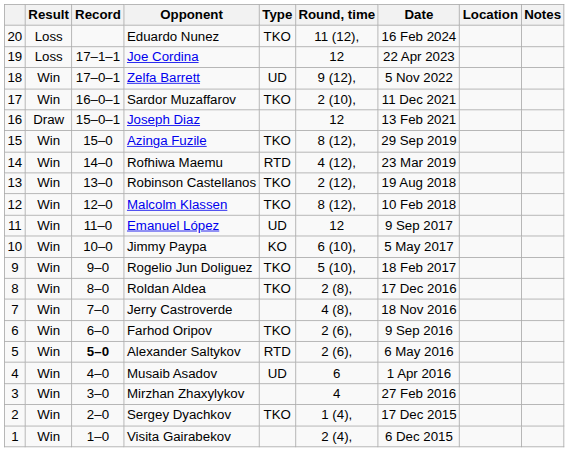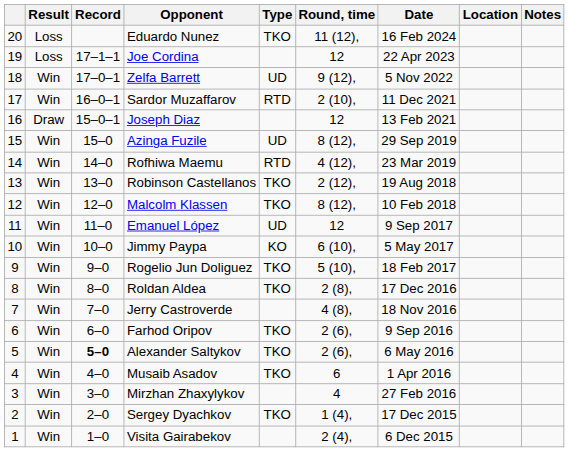Sardor Muzaffarov | Type: TKO -> RTD
Azinga Fuzile | Type: TKO -> UD
Alexander Saltykov | Type: RTD -> TKO
Musaib Asadov | Type: UD -> TKO
